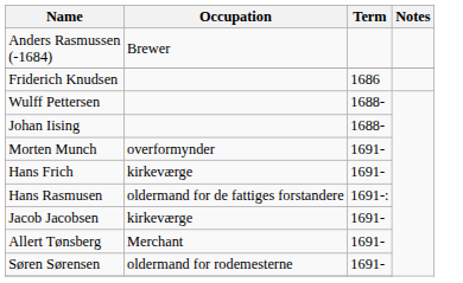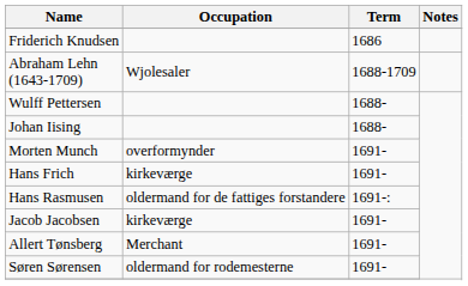- row: Anders Rasmussen (-1684) | Brewer
+ row: Abraham Lehn (1643-1709) | Wjolesaler | 1688-1709
